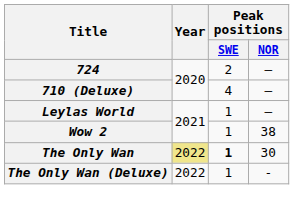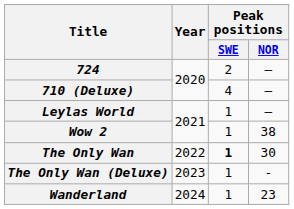The Only Wan | Year: khaki background -> no background
The Only Wan (Deluxe) | Year: 2022 -> 2023
+ row: Wanderland | 2024 | 1 | 23
